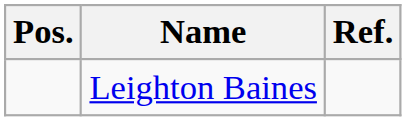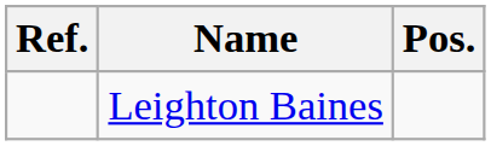columns swapped: Pos. <-> Ref.
